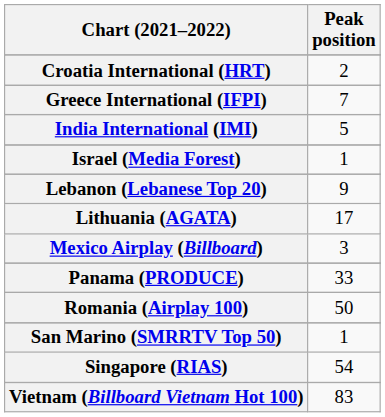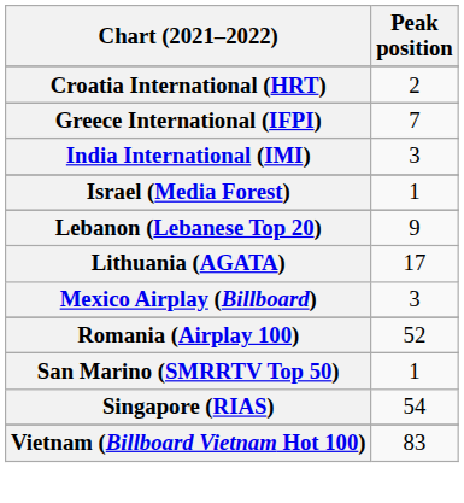India International (IMI) | Peak position: 5 -> 3
- row: Panama (PRODUCE) | 33
Romania (Airplay 100) | Peak position: 50 -> 52
